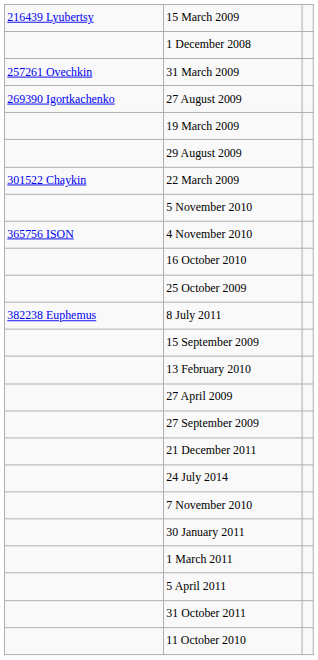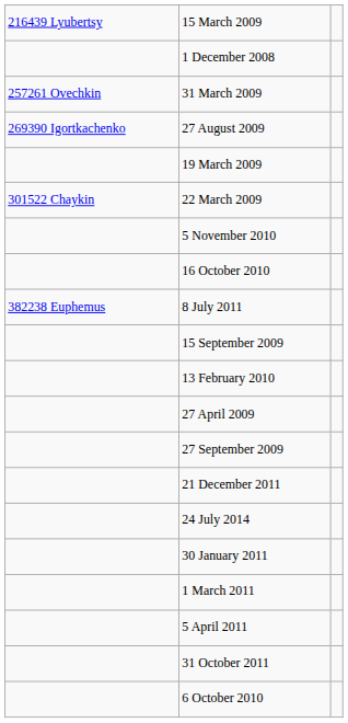- row: 29 August 2009
- row: 365756 ISON | 4 November 2010
- row: 25 October 2009
- row: 7 November 2010
+ row: 6 October 2010
- row: 11 October 2010
